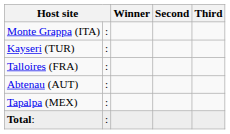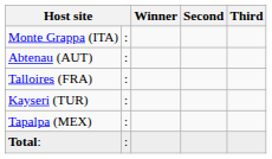rows swapped: Abtenau (AUT) <-> Kayseri (TUR)
